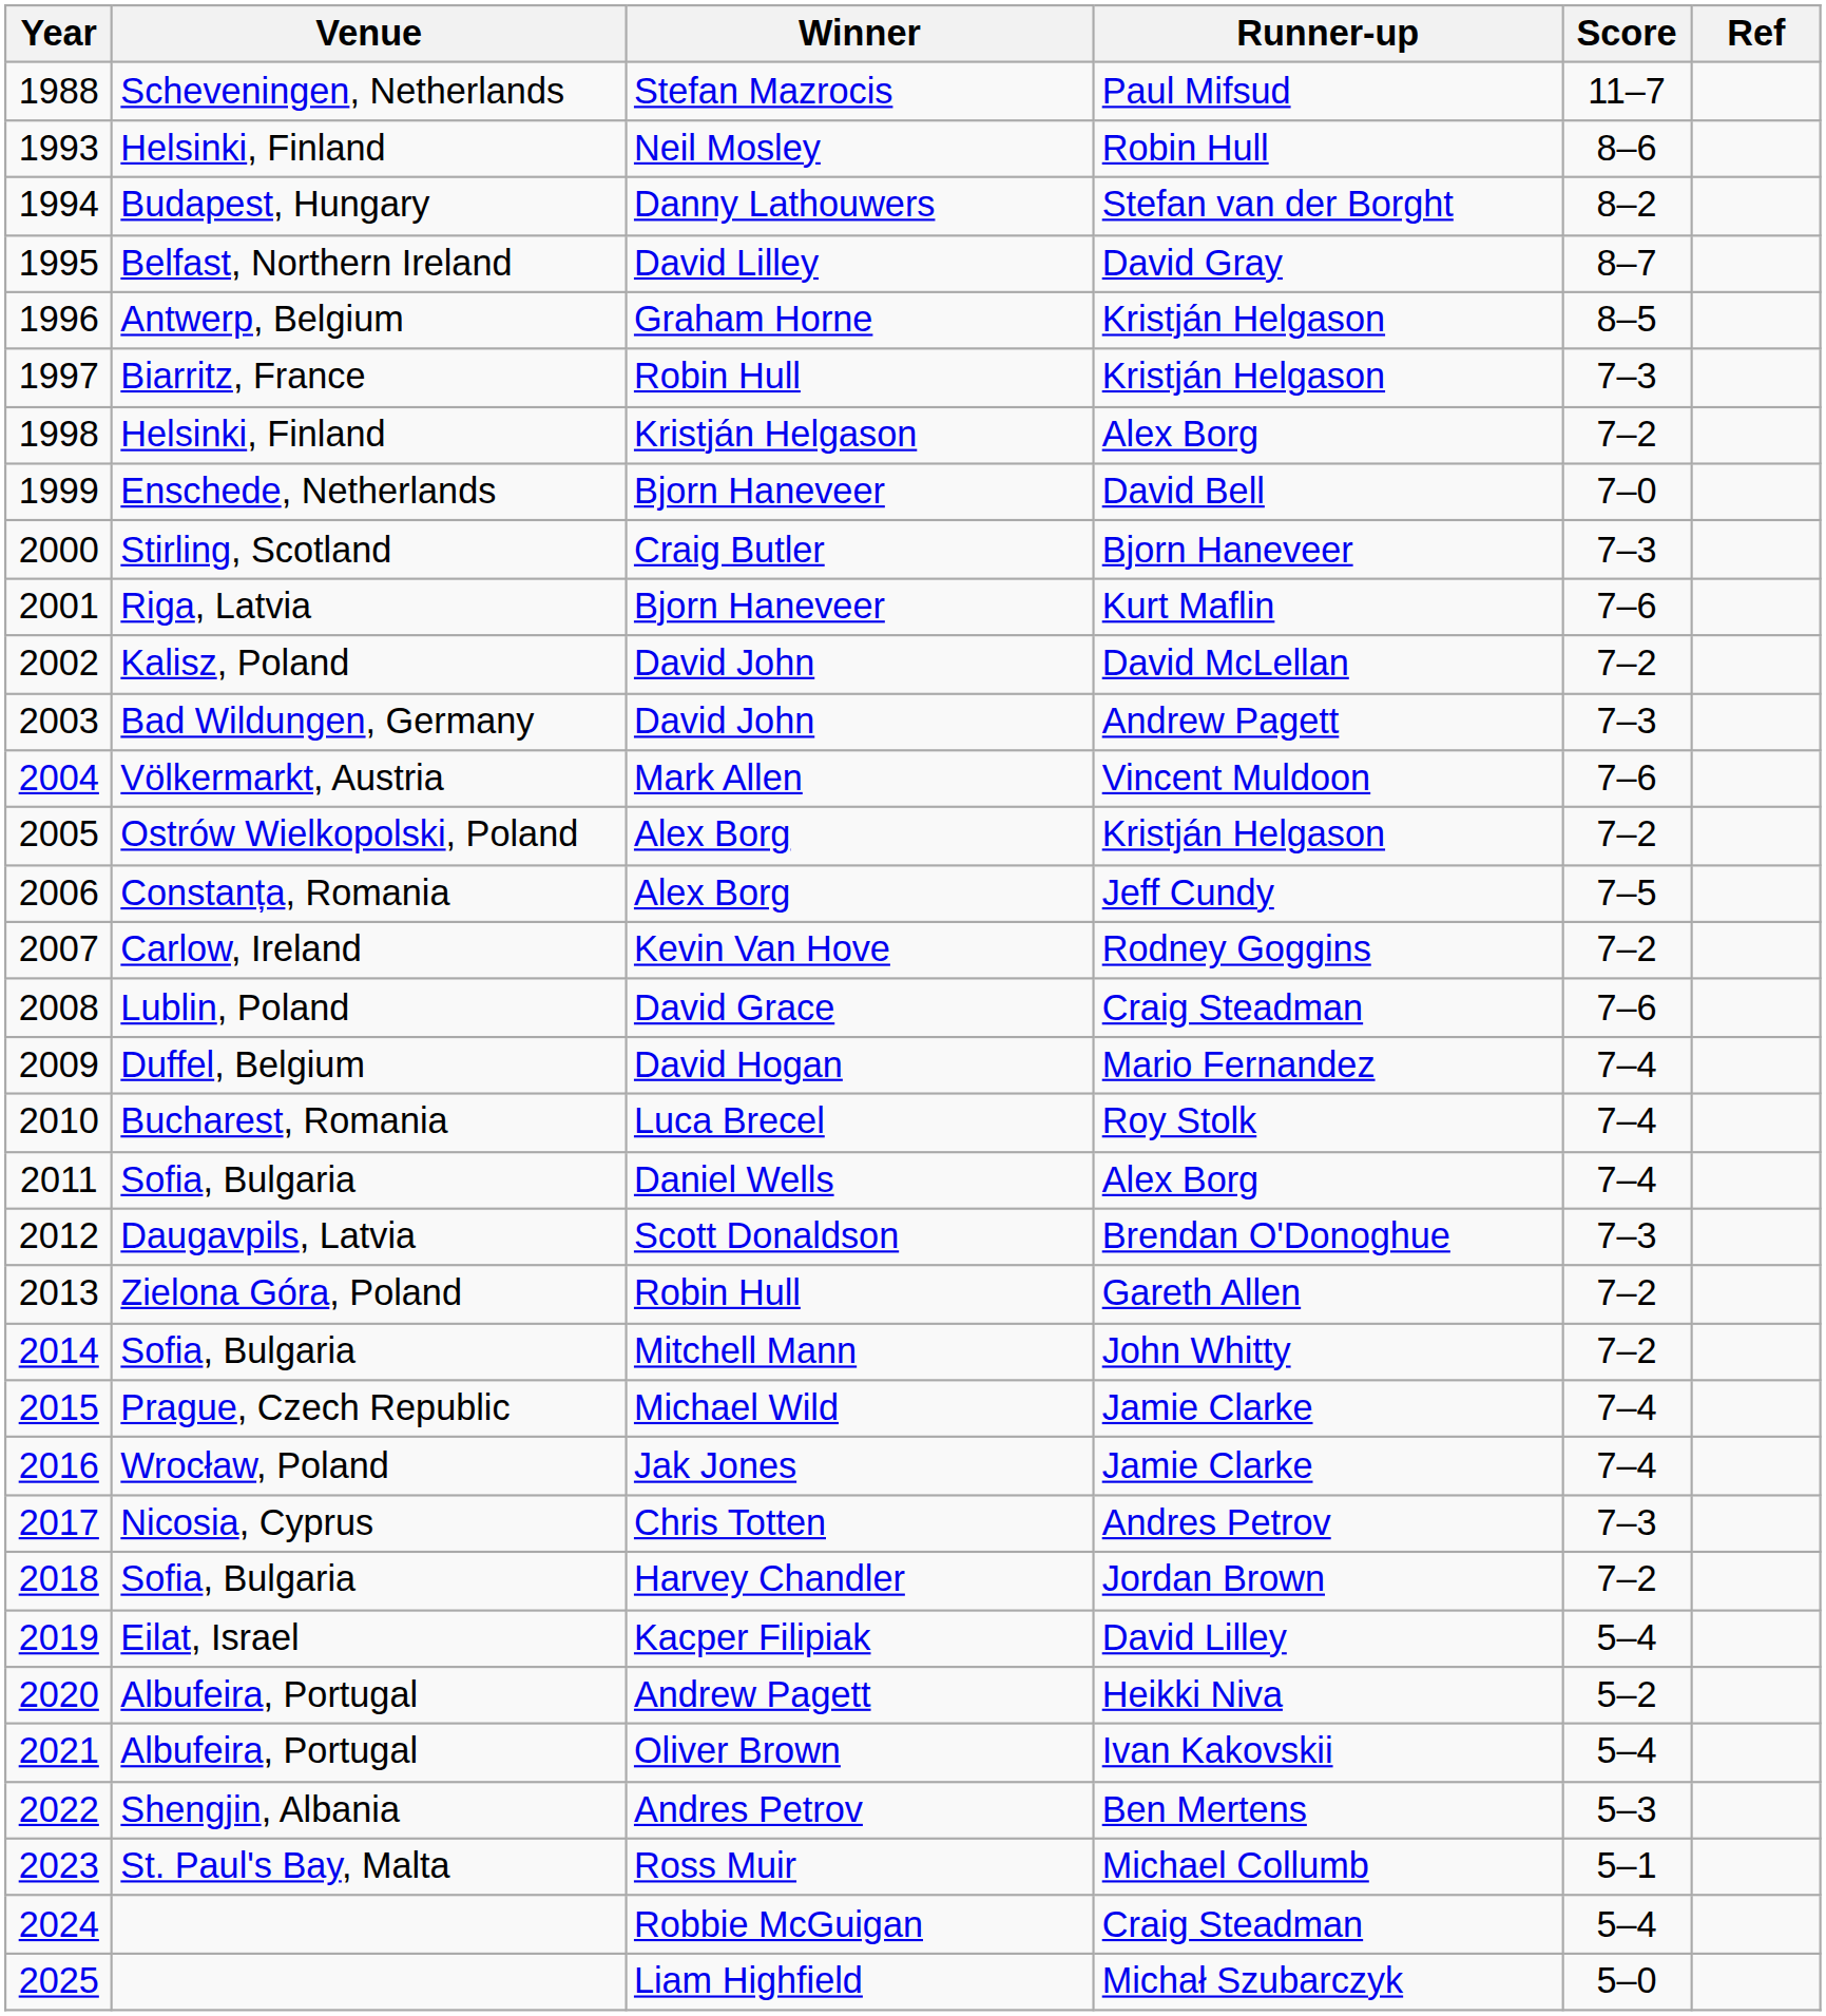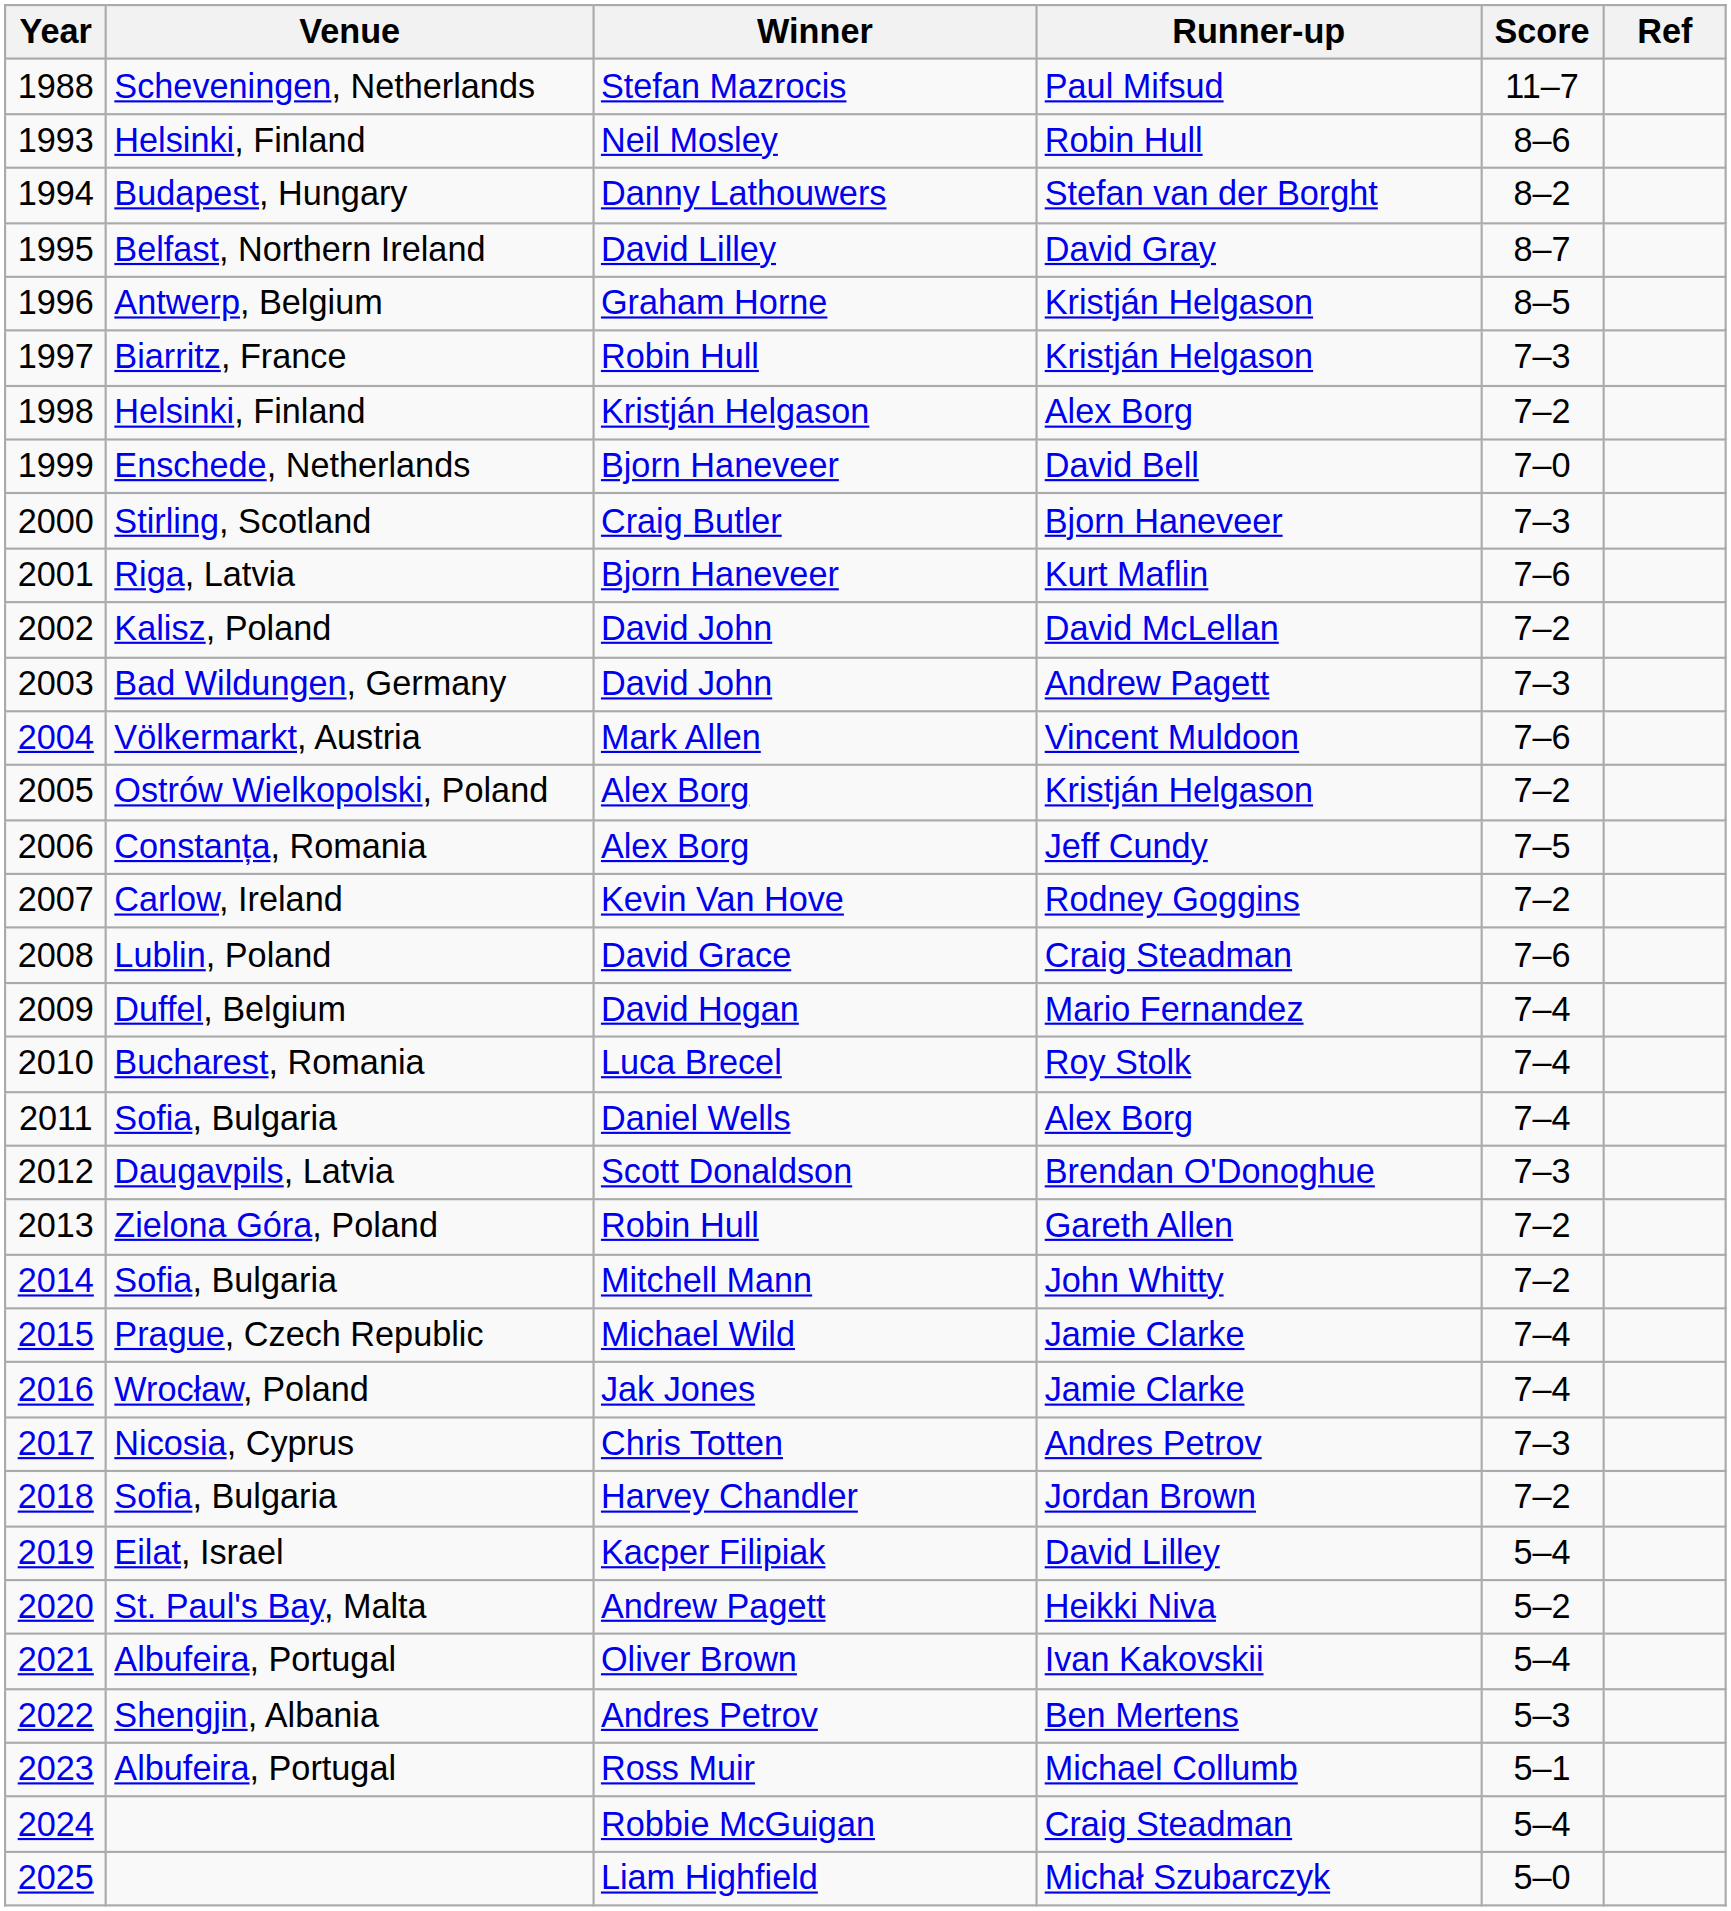2020 | Venue: Albufeira, Portugal -> St. Paul's Bay, Malta
2023 | Venue: St. Paul's Bay, Malta -> Albufeira, Portugal
